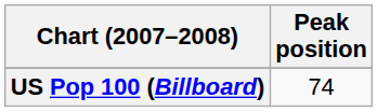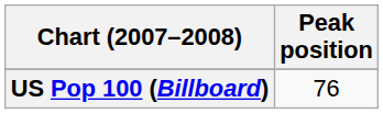US Pop 100 (Billboard) | Peak position: 74 -> 76
